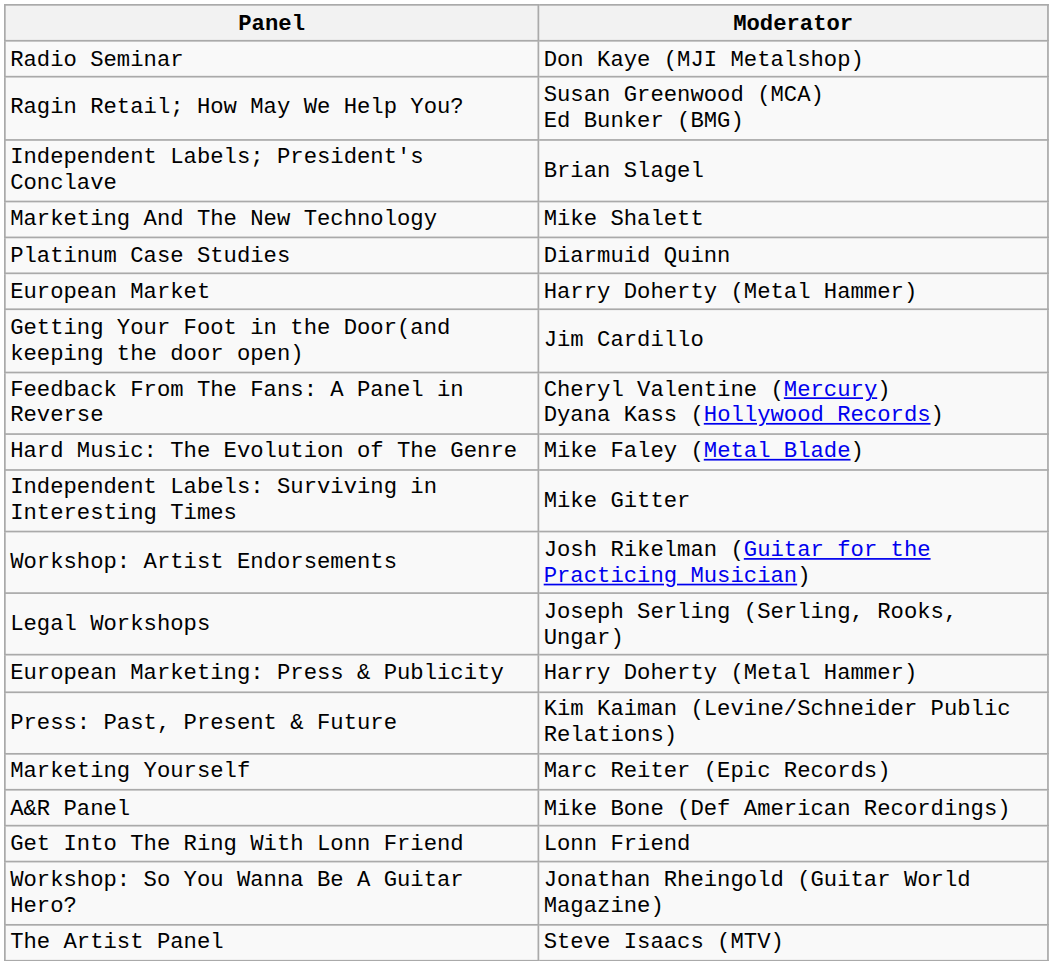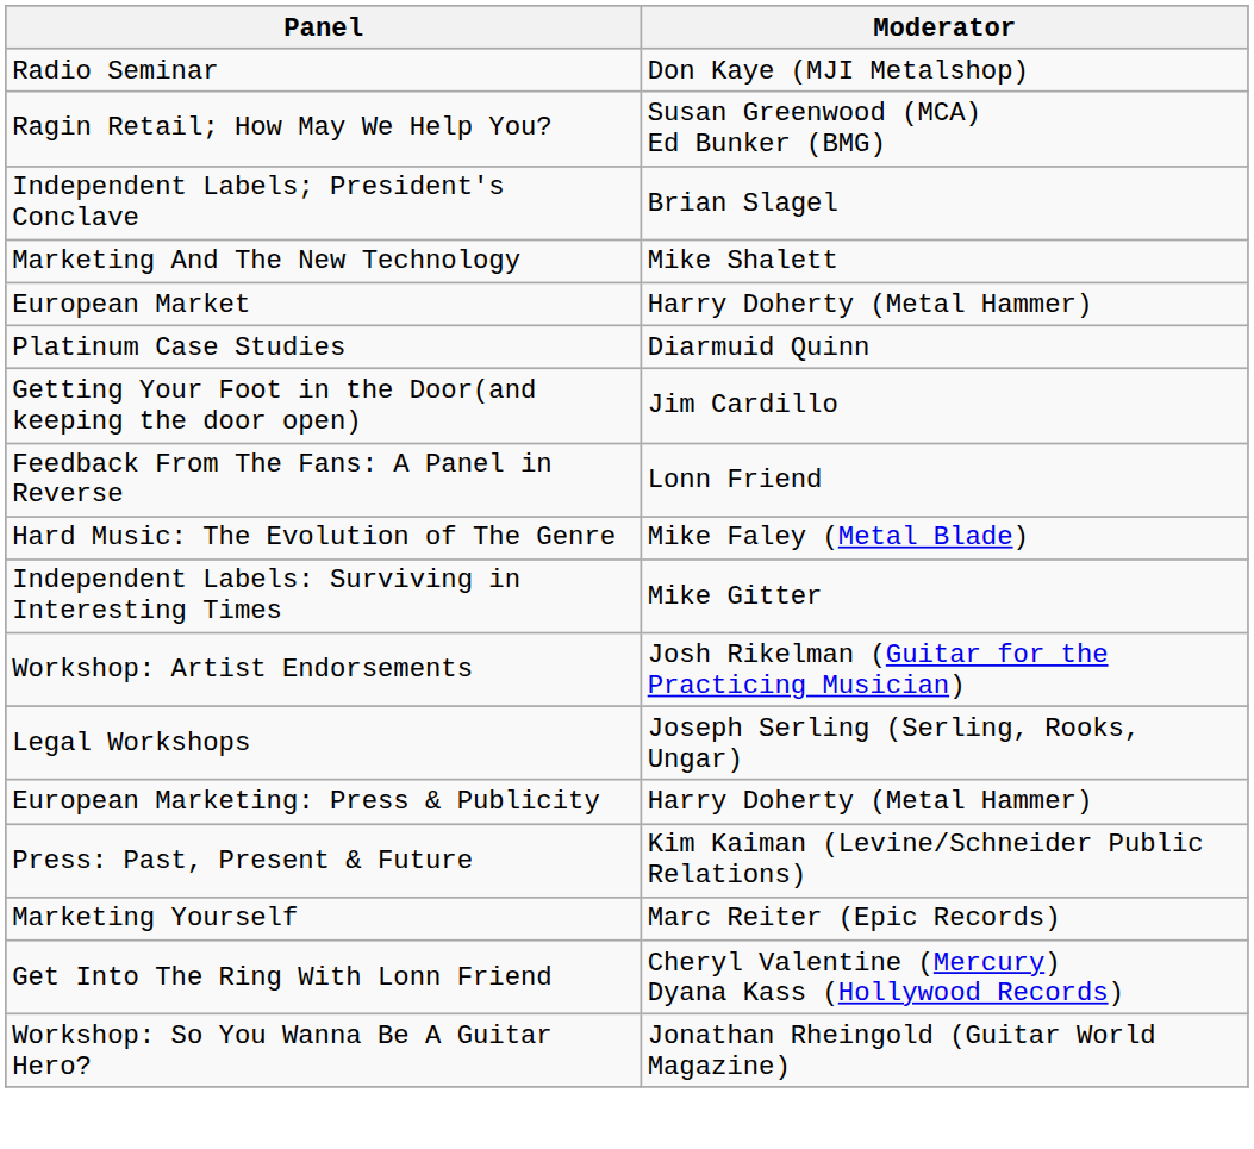rows swapped: European Market <-> Platinum Case Studies
Feedback From The Fans: A Panel in Reverse | Moderator: Cheryl Valentine (Mercury) Dyana Kass (Hollywood Records) -> Lonn Friend
- row: A&R Panel | Mike Bone (Def American Recordings)
Get Into The Ring With Lonn Friend | Moderator: Lonn Friend -> Cheryl Valentine (Mercury) Dyana Kass (Hollywood Records)
- row: The Artist Panel | Steve Isaacs (MTV)
